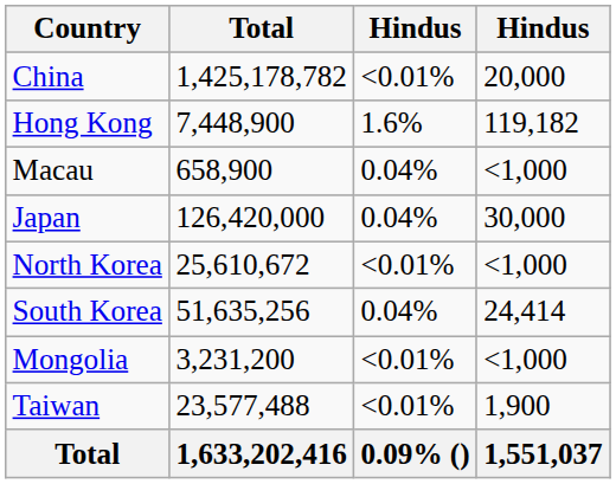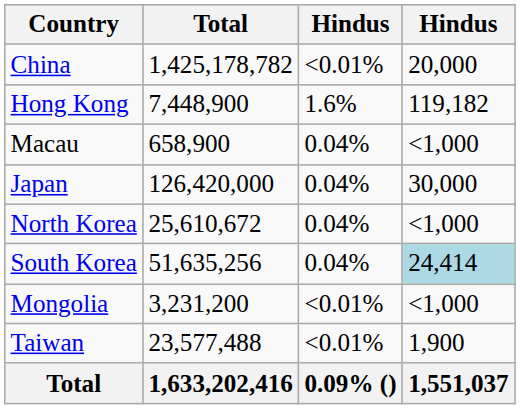North Korea | column 3: <0.01% -> 0.04%
South Korea | column 4: no background -> lightblue background
